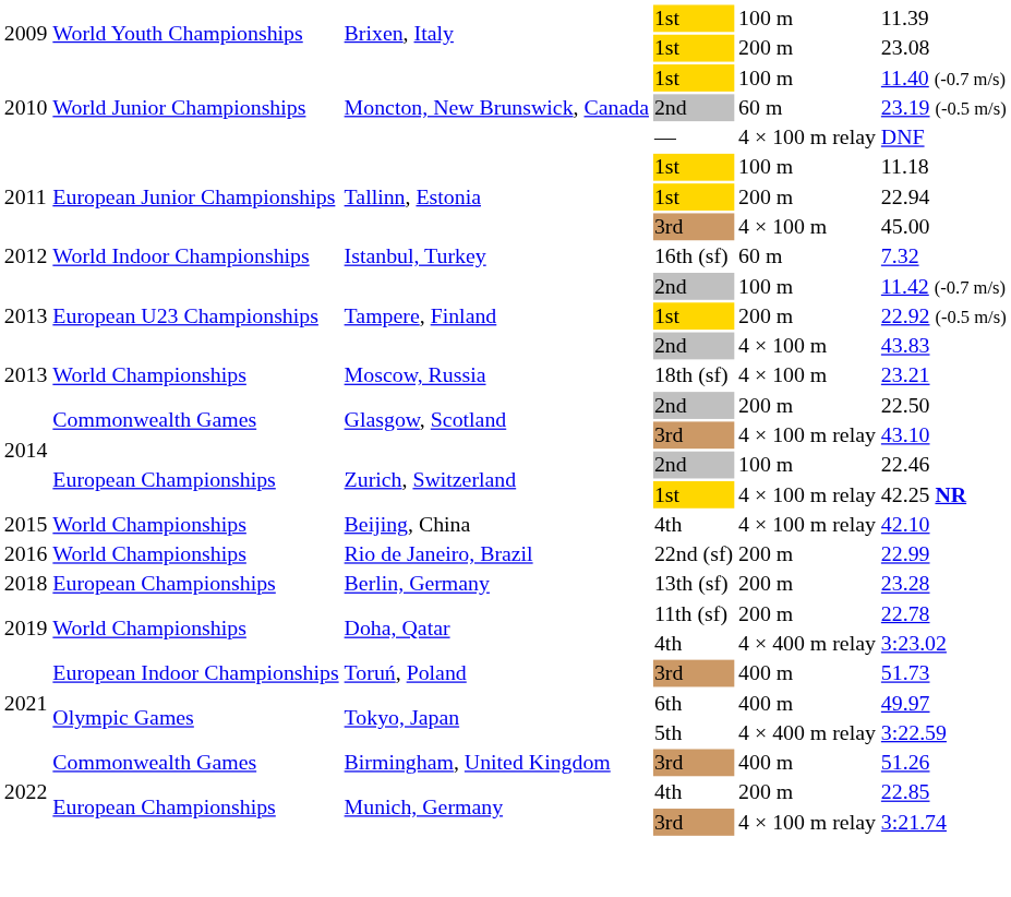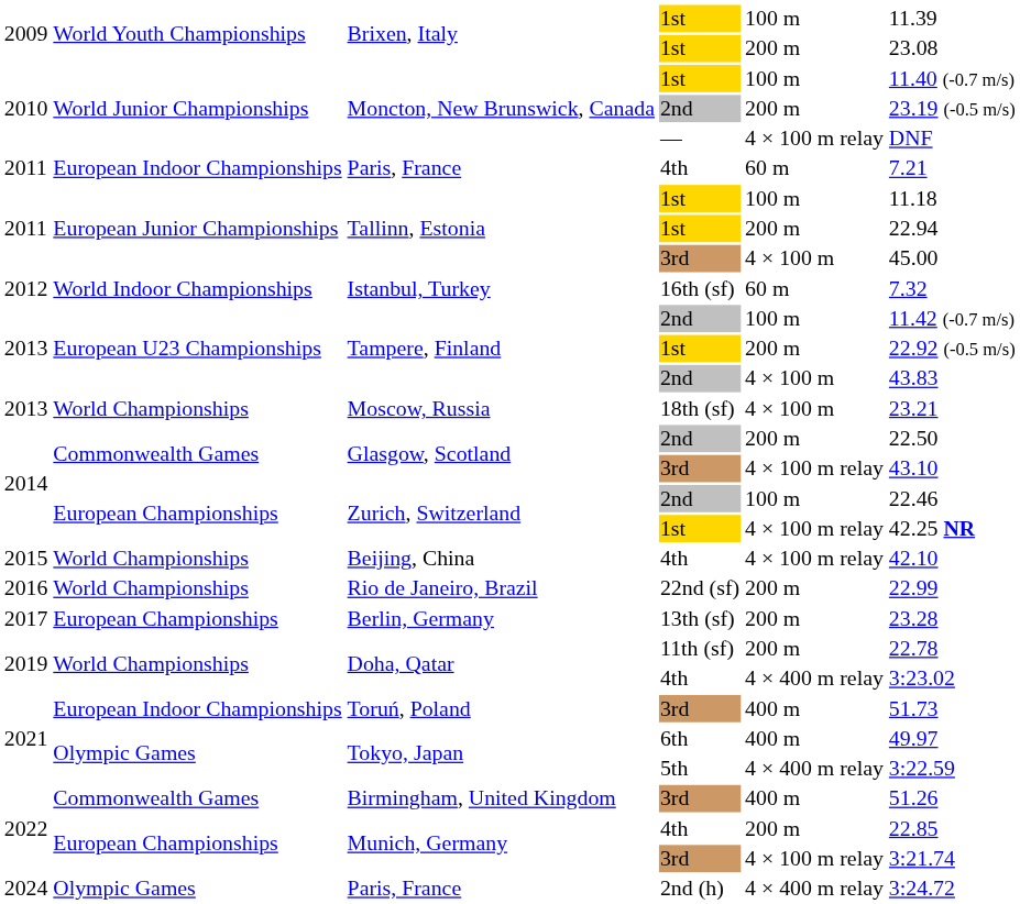Moncton, New Brunswick, Canada / 2nd | column 5: 60 m -> 200 m
+ row: 2011 | European Indoor Championships | Paris, France | 4th | 60 m | 7.21
Berlin, Germany | column 1: 2018 -> 2017
+ row: 2024 | Olympic Games | Paris, France | 2nd (h) | 4 × 400 m relay | 3:24.72
